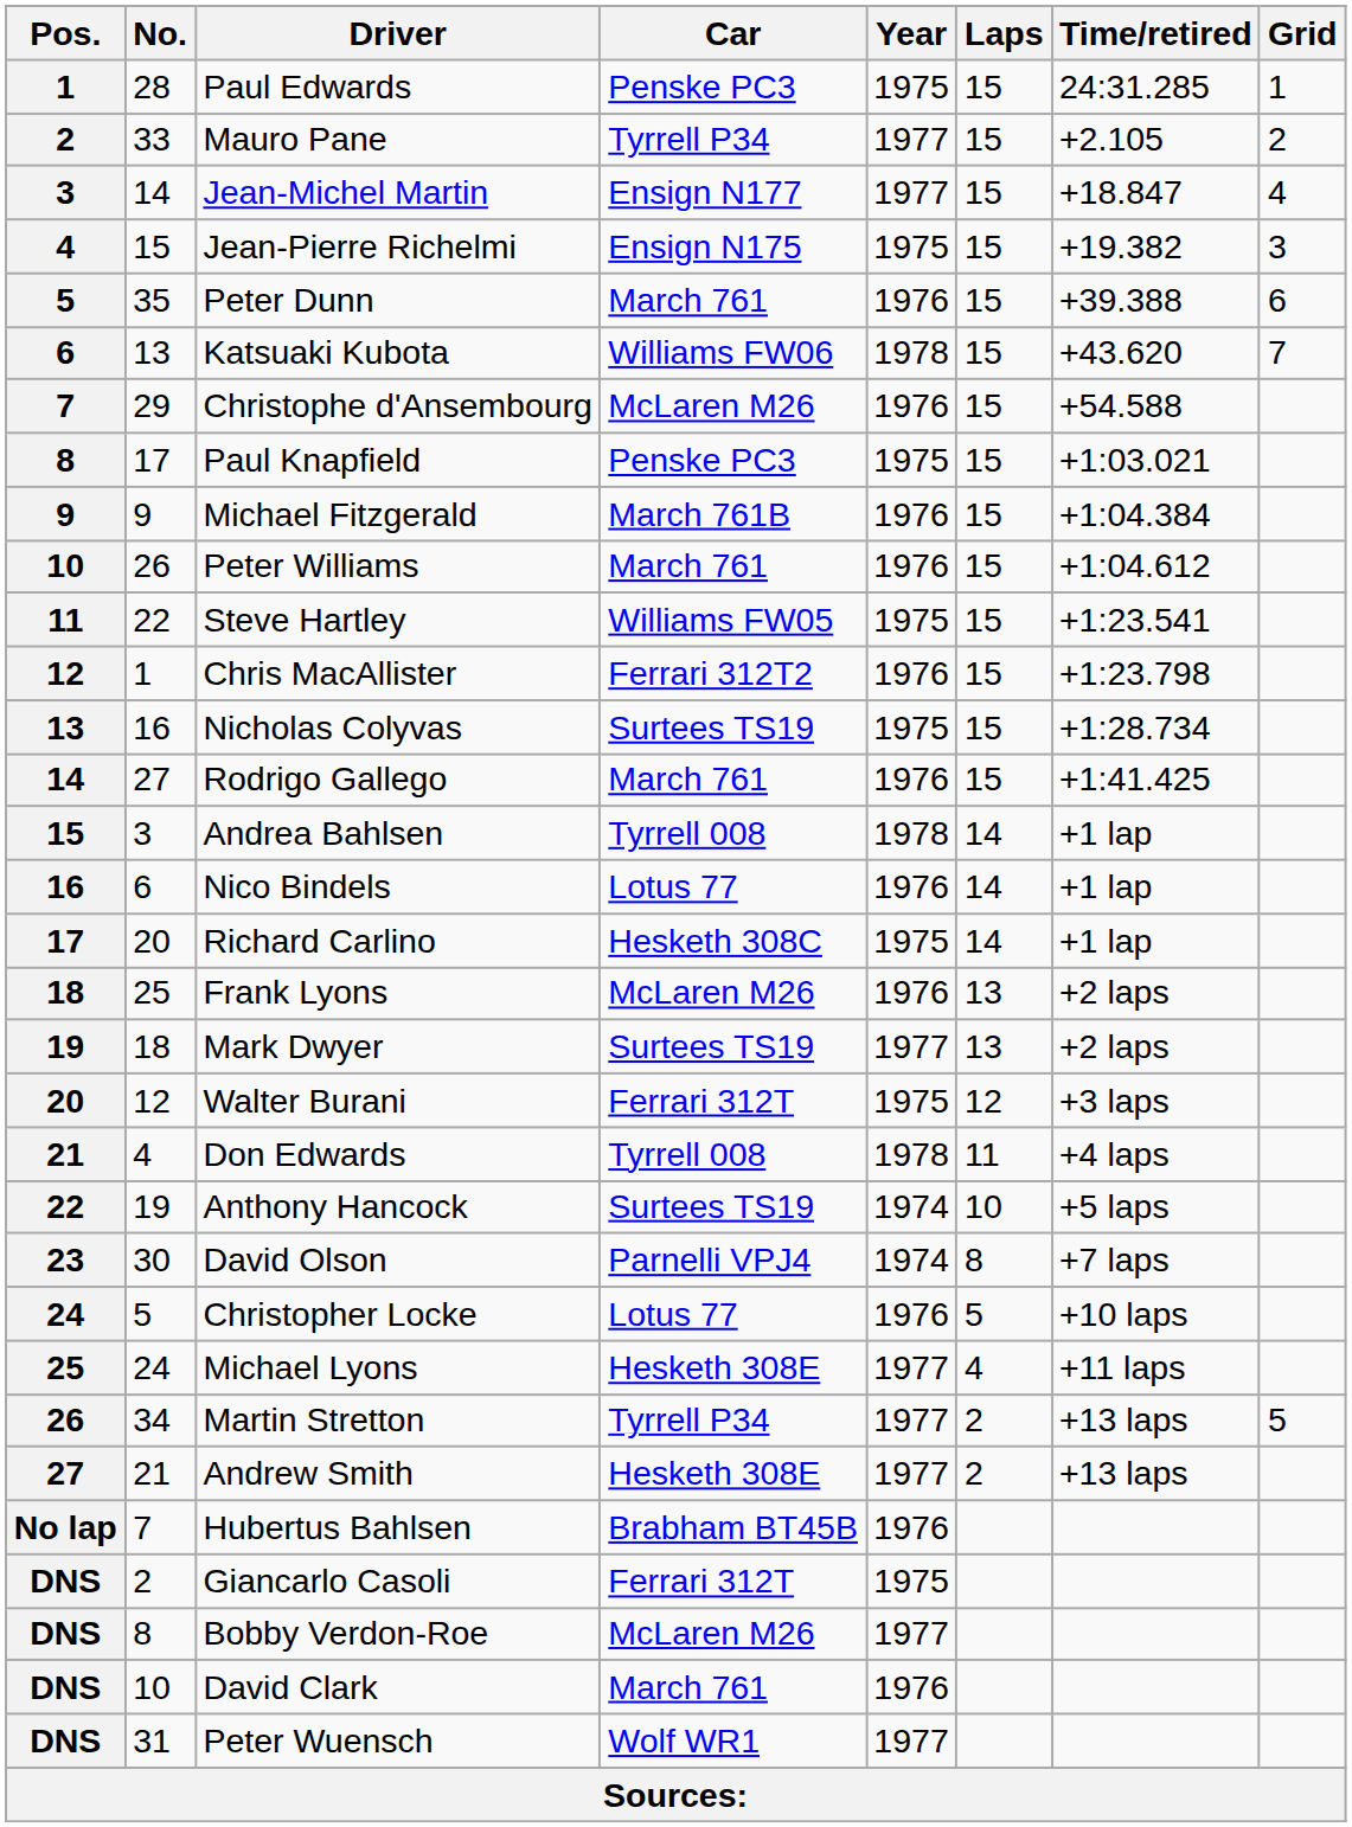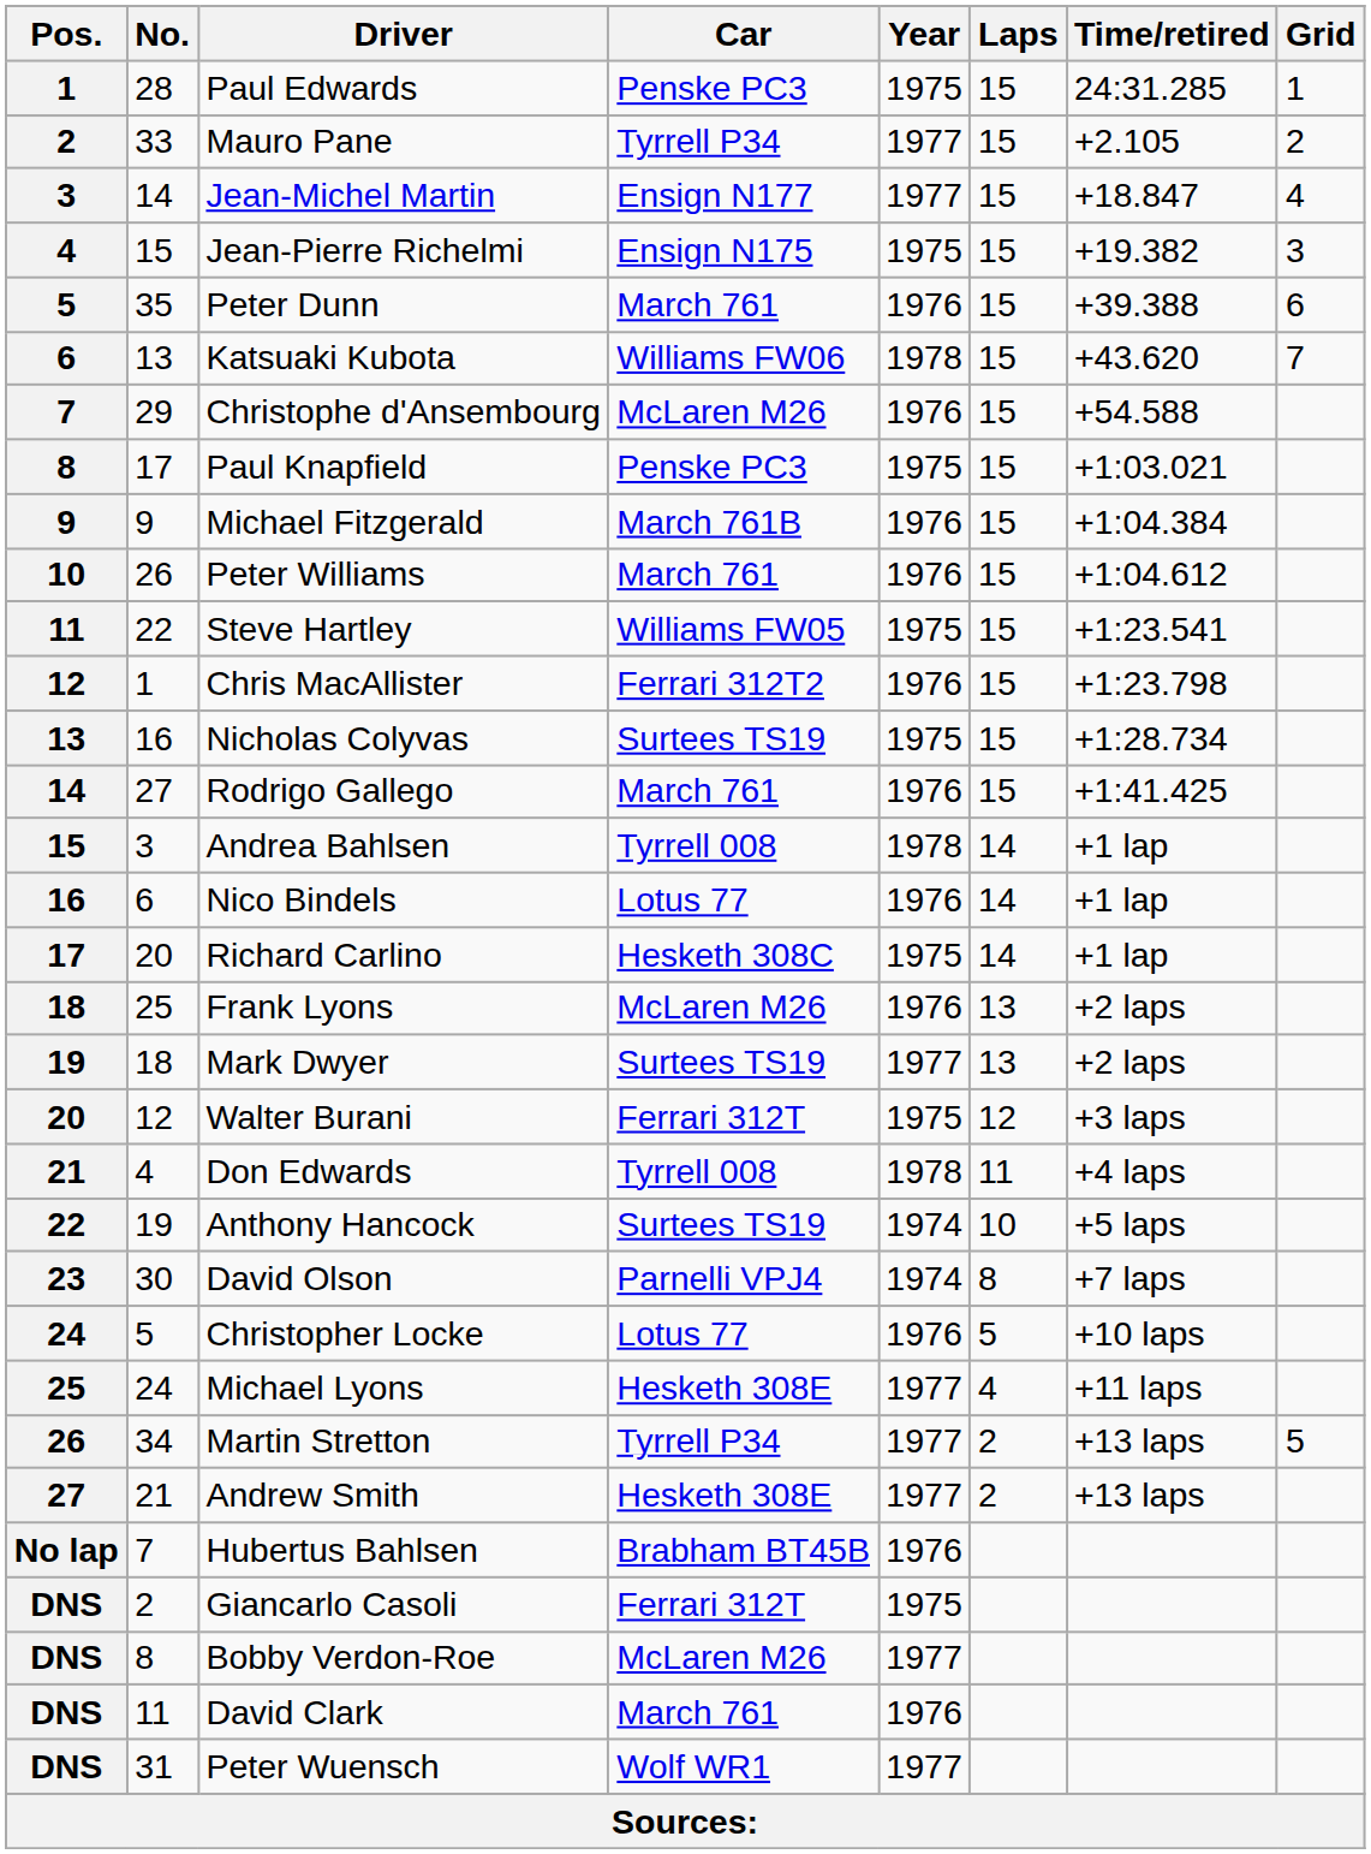David Clark | No.: 10 -> 11
